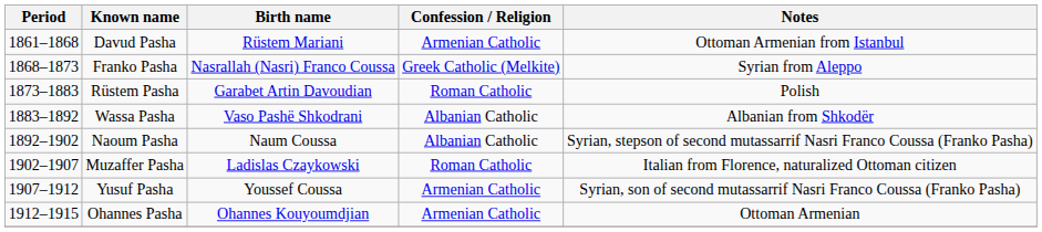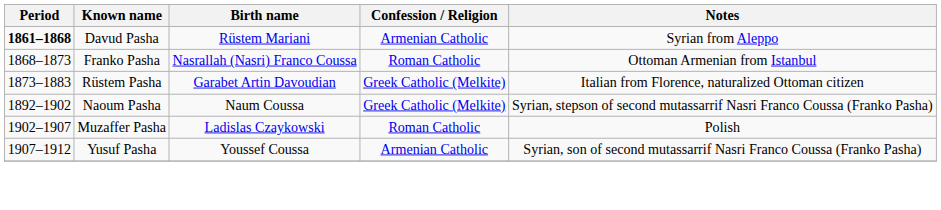Davud Pasha | Period: normal -> bold
Davud Pasha | Notes: Ottoman Armenian from Istanbul -> Syrian from Aleppo
Franko Pasha | Confession / Religion: Greek Catholic (Melkite) -> Roman Catholic
Franko Pasha | Notes: Syrian from Aleppo -> Ottoman Armenian from Istanbul
Rüstem Pasha | Confession / Religion: Roman Catholic -> Greek Catholic (Melkite)
Rüstem Pasha | Notes: Polish -> Italian from Florence, naturalized Ottoman citizen
- row: 1883–1892 | Wassa Pasha | Vaso Pashë Shkodrani | Albanian Catholic | Albanian from Shkodër
Naoum Pasha | Confession / Religion: Albanian Catholic -> Greek Catholic (Melkite)
Muzaffer Pasha | Notes: Italian from Florence, naturalized Ottoman citizen -> Polish
- row: 1912–1915 | Ohannes Pasha | Ohannes Kouyoumdjian | Armenian Catholic | Ottoman Armenian
